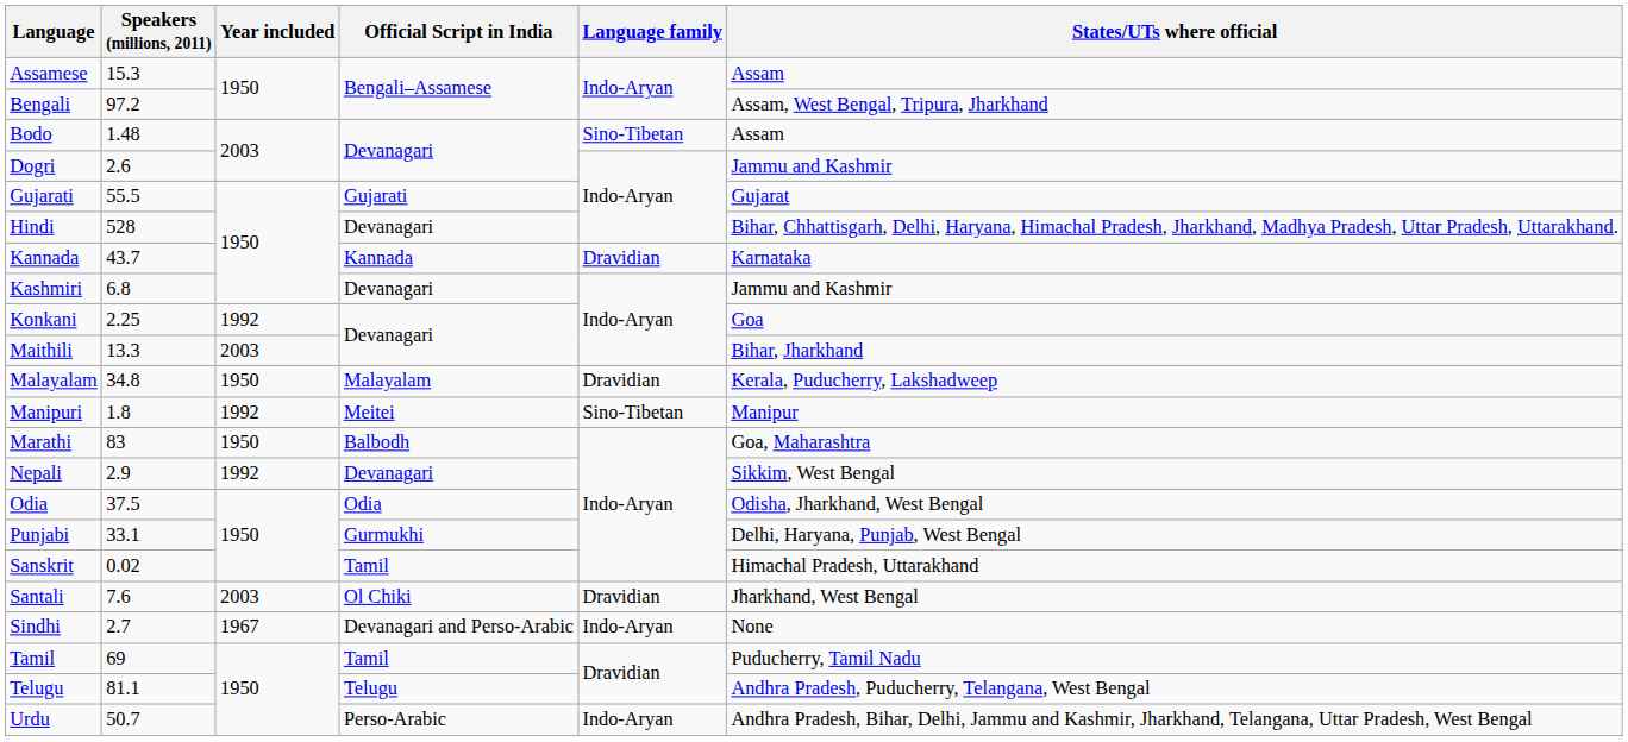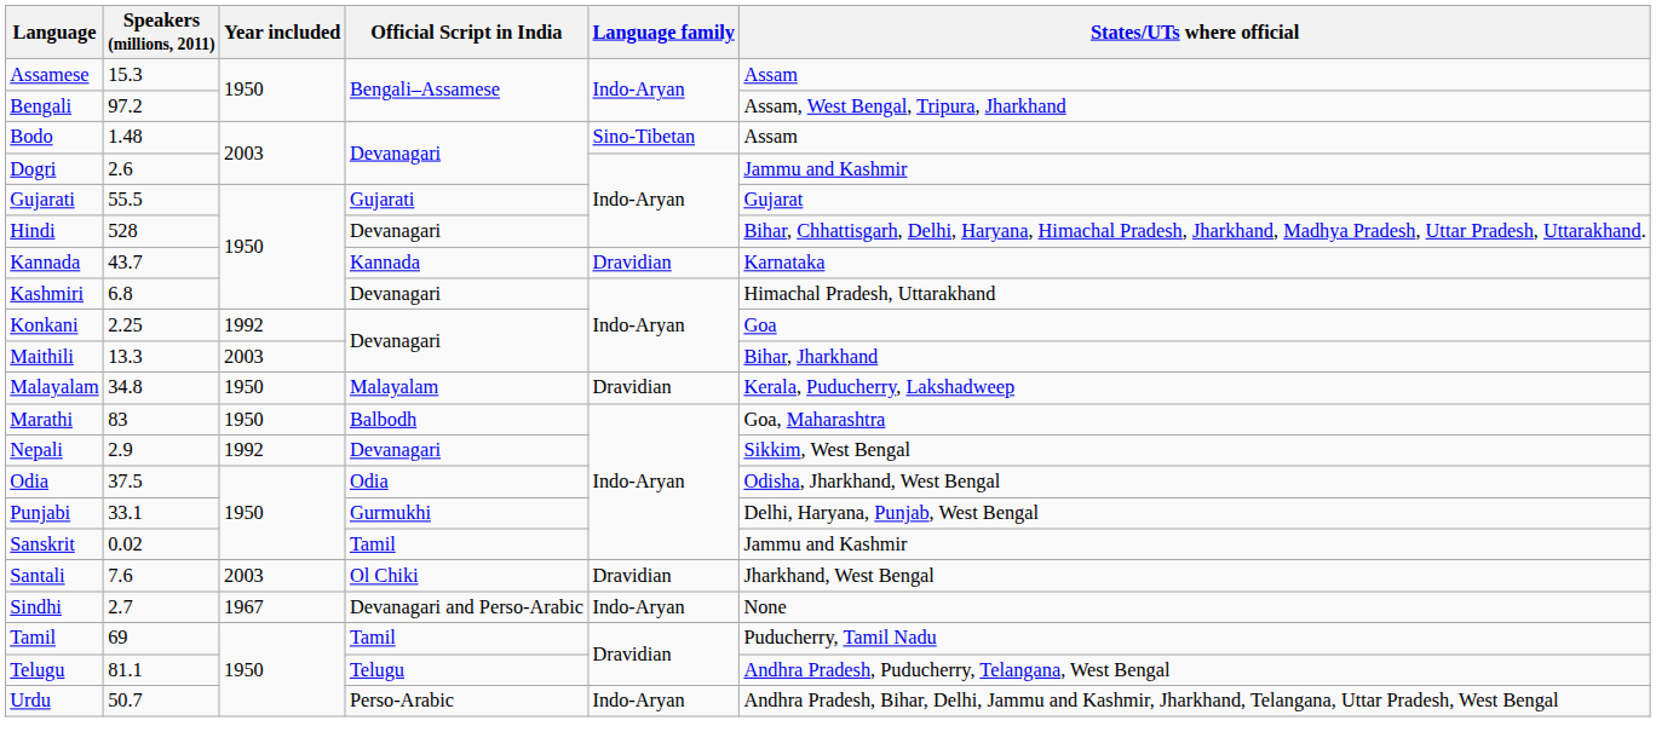Kashmiri | States/UTs where official: Jammu and Kashmir -> Himachal Pradesh, Uttarakhand
- row: Manipuri | 1.8 | 1992 | Meitei | Sino-Tibetan | Manipur
Sanskrit | States/UTs where official: Himachal Pradesh, Uttarakhand -> Jammu and Kashmir
